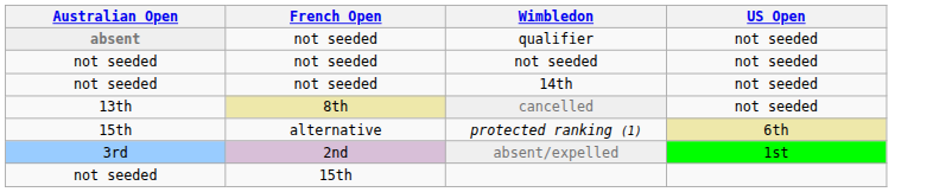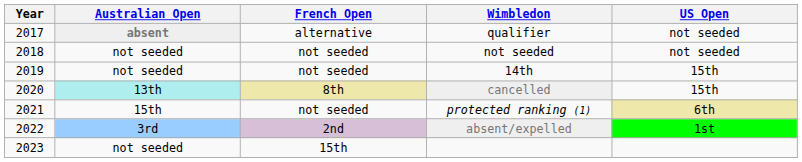+ column: Year | 2017 | 2018 | 2019 | 2020 | 2021 | 2022 | 2023
qualifier | French Open: not seeded -> alternative
14th | US Open: not seeded -> 15th
cancelled | Australian Open: no background -> paleturquoise background
cancelled | US Open: not seeded -> 15th
protected ranking (1) | French Open: alternative -> not seeded
